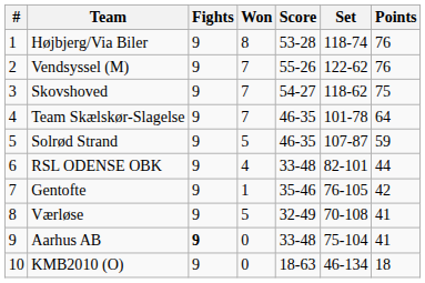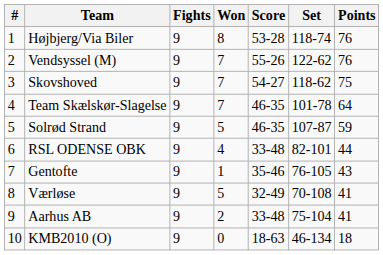Gentofte | Points: 42 -> 43
Aarhus AB | Fights: bold -> normal
Aarhus AB | Won: 0 -> 2
